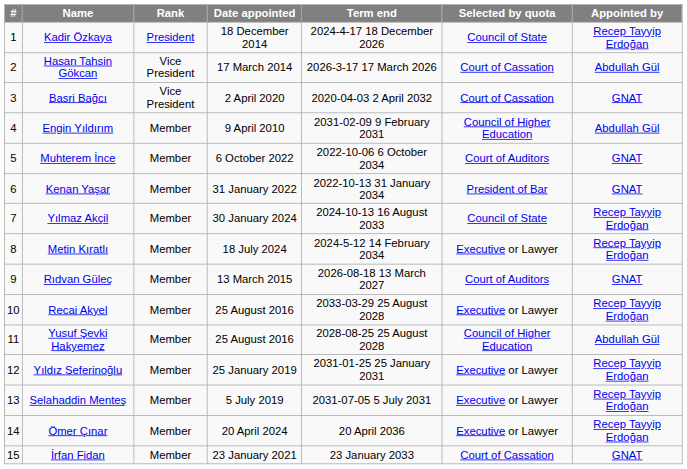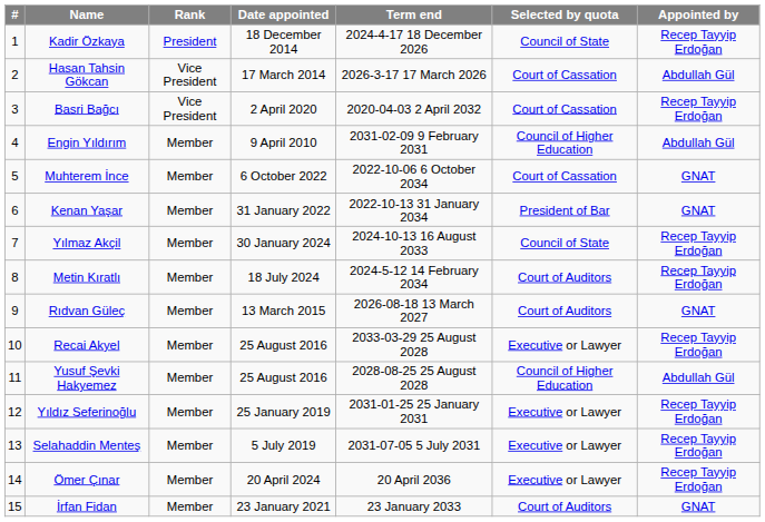Basri Bağcı | Appointed by: GNAT -> Recep Tayyip Erdoğan
Muhterem İnce | Selected by quota: Court of Auditors -> Court of Cassation
Metin Kıratlı | Selected by quota: Executive or Lawyer -> Court of Auditors
İrfan Fidan | Selected by quota: Court of Cassation -> Court of Auditors
